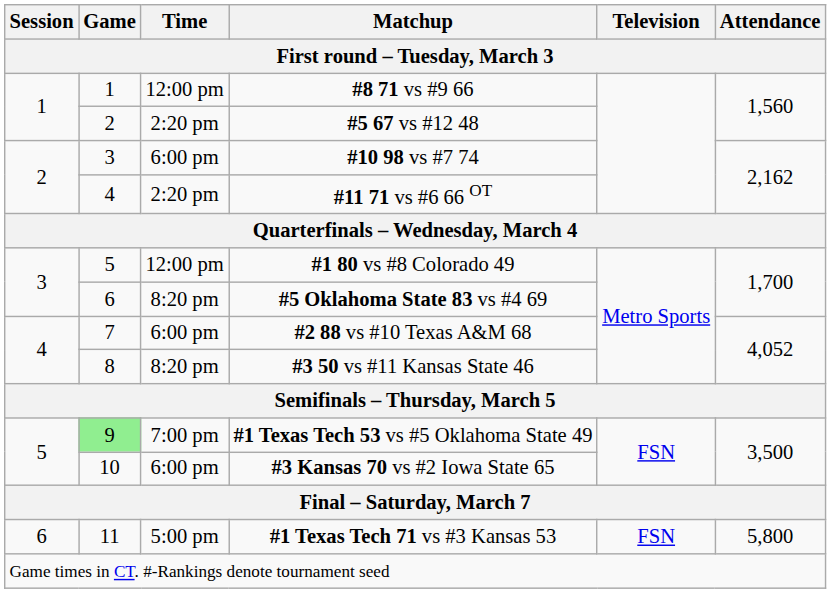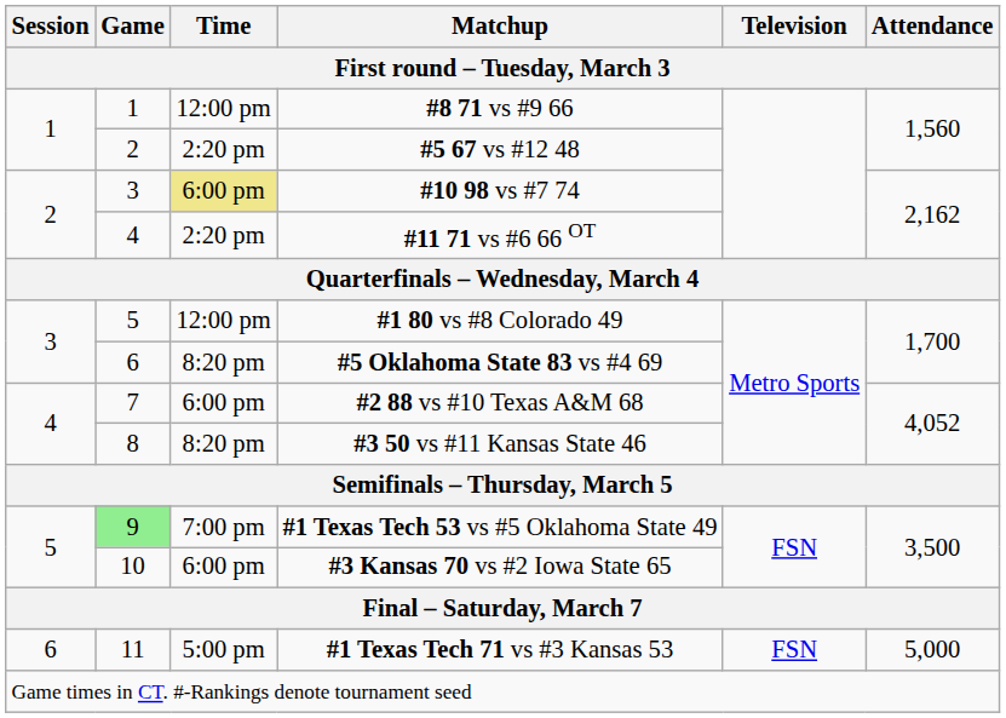#10 98 vs #7 74 | Time: no background -> khaki background
#1 Texas Tech 71 vs #3 Kansas 53 | Attendance: 5,800 -> 5,000
